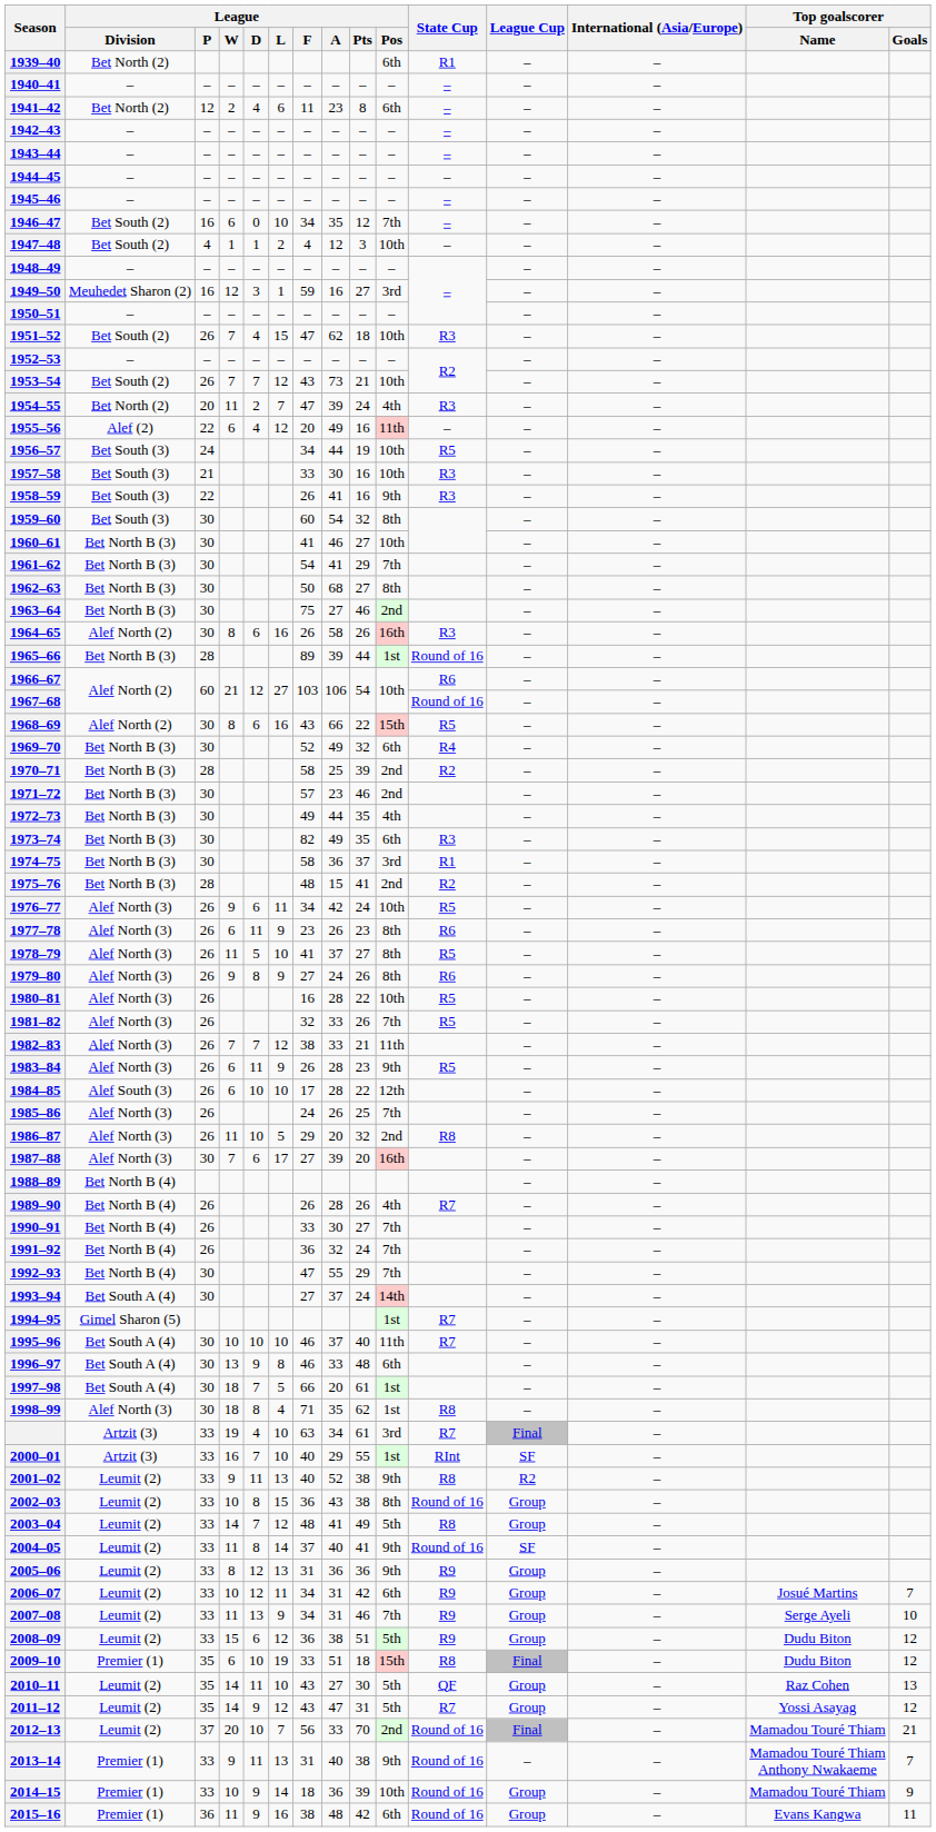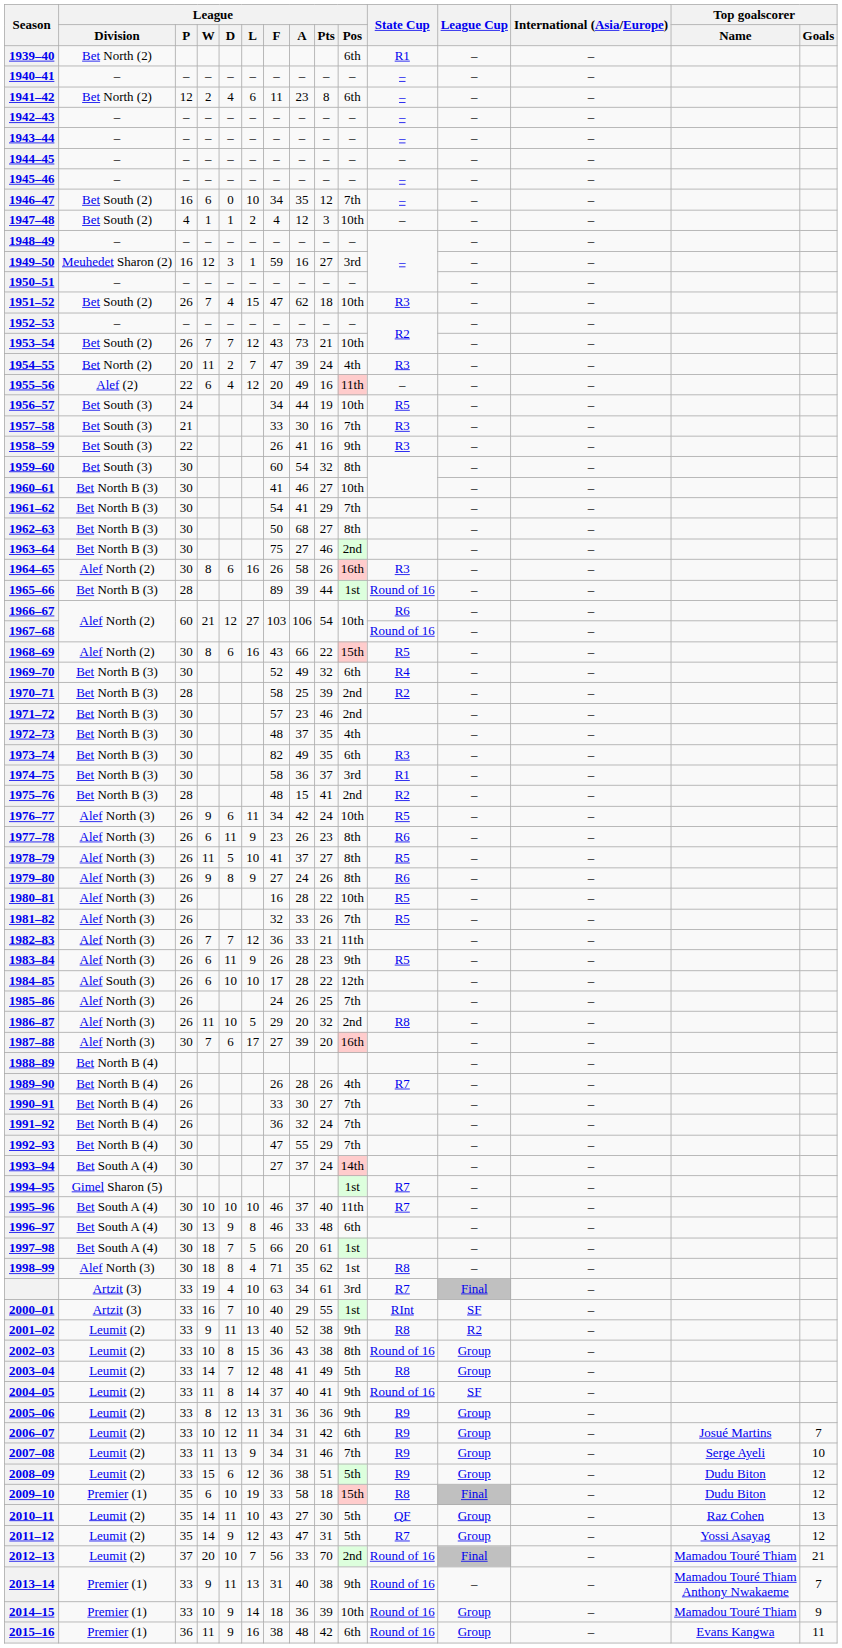1957–58 | League / Pos: 10th -> 7th
1972–73 | League / F: 49 -> 48
1972–73 | League / A: 44 -> 37
1982–83 | League / F: 38 -> 36
2009–10 | League / A: 51 -> 58
